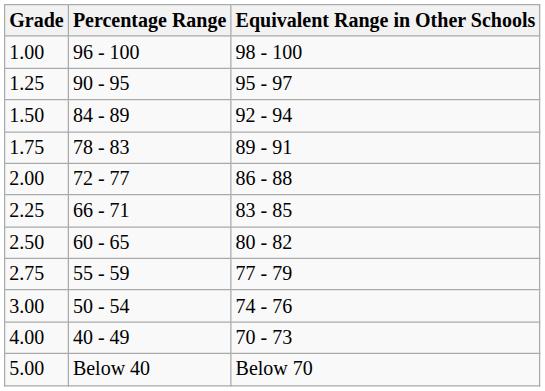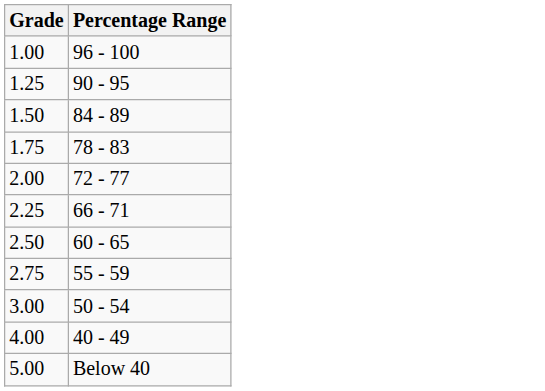- column: Equivalent Range in Other Schools | 98 - 100 | 95 - 97 | 92 - 94 | 89 - 91 | 86 - 88 | 83 - 85 | 80 - 82 | 77 - 79 | 74 - 76 | 70 - 73 | Below 70
